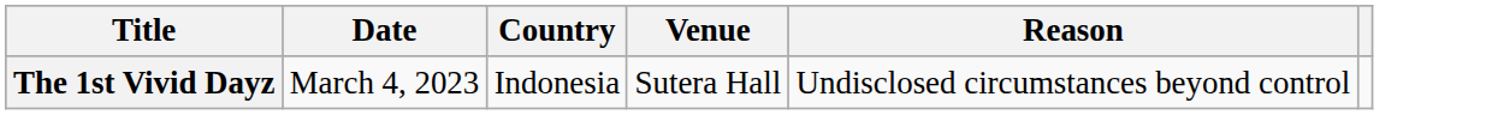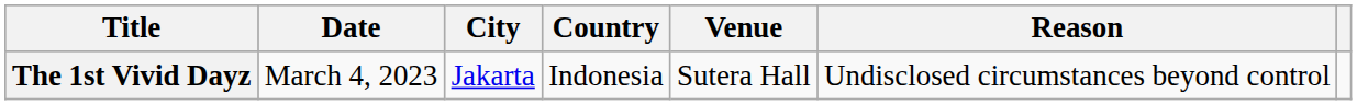+ column: City | Jakarta
